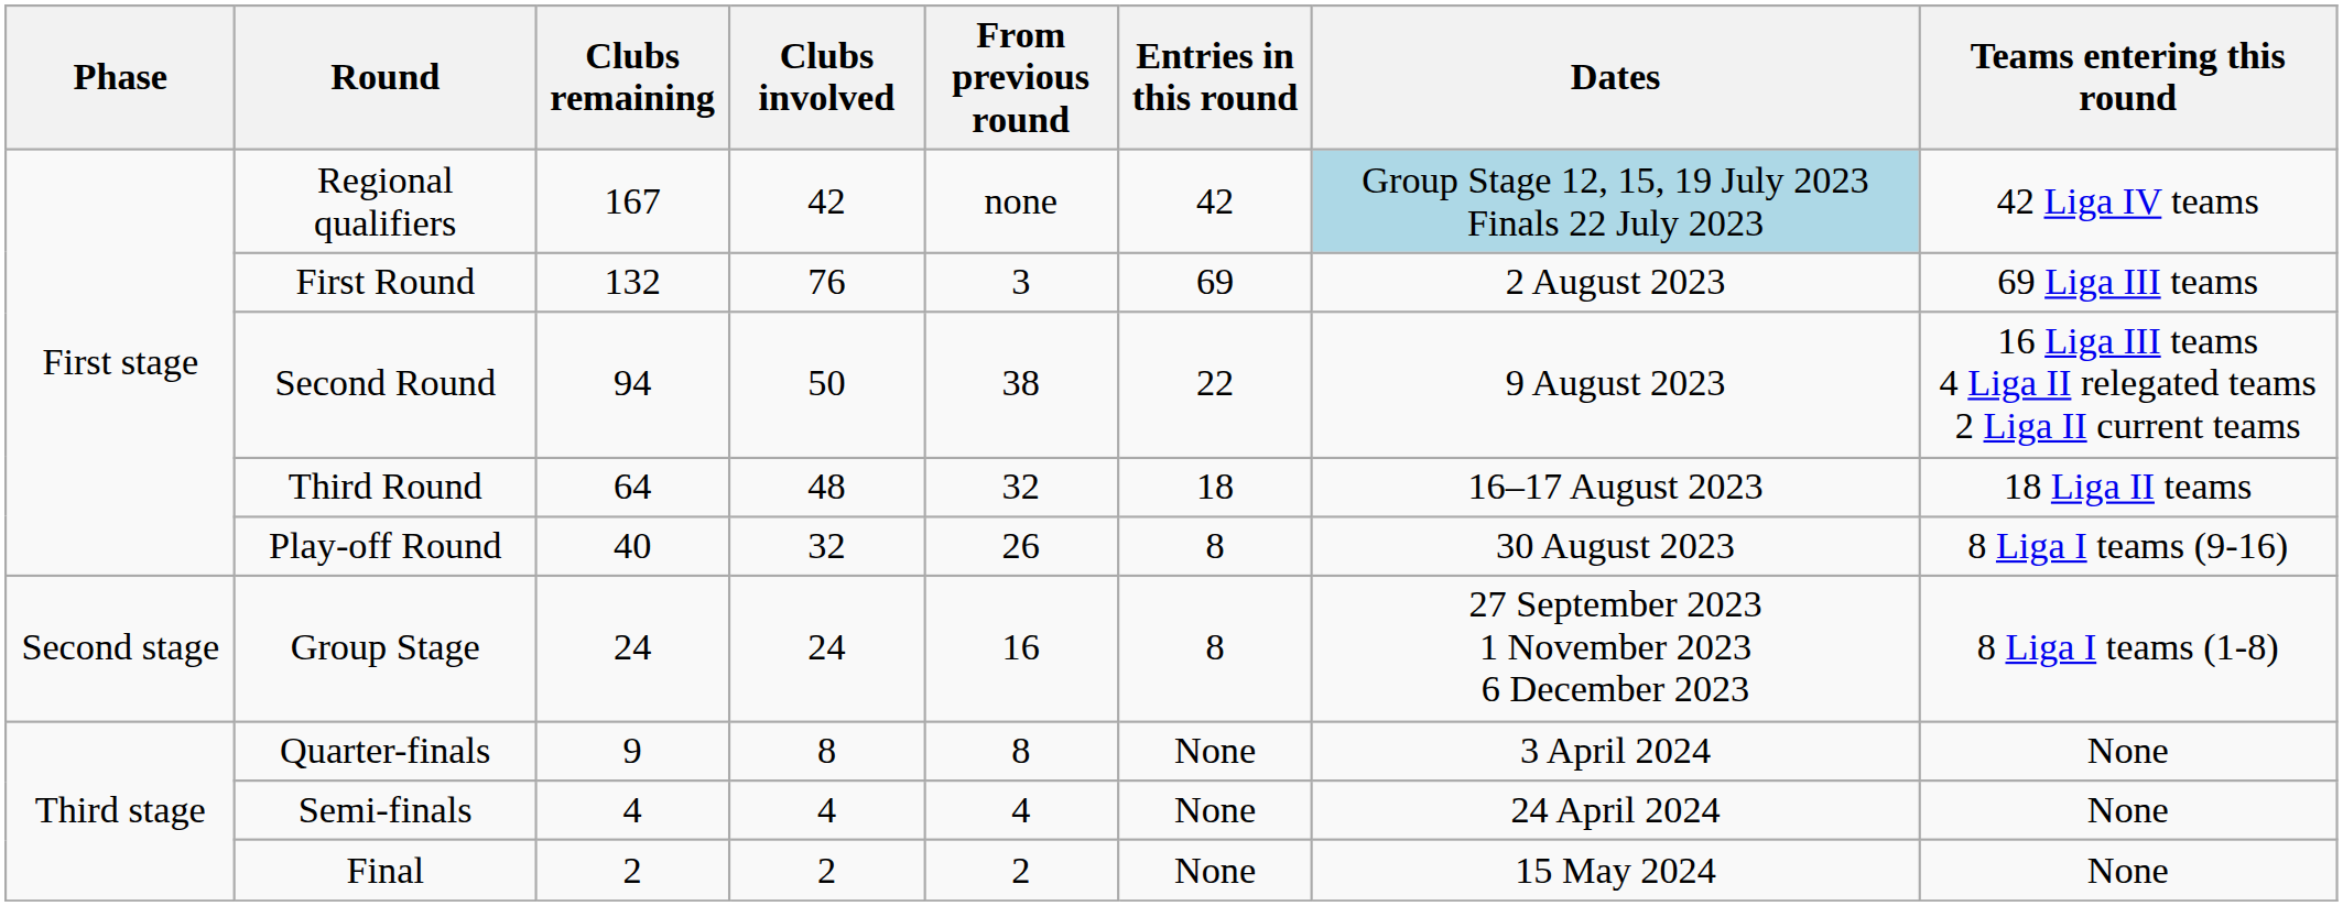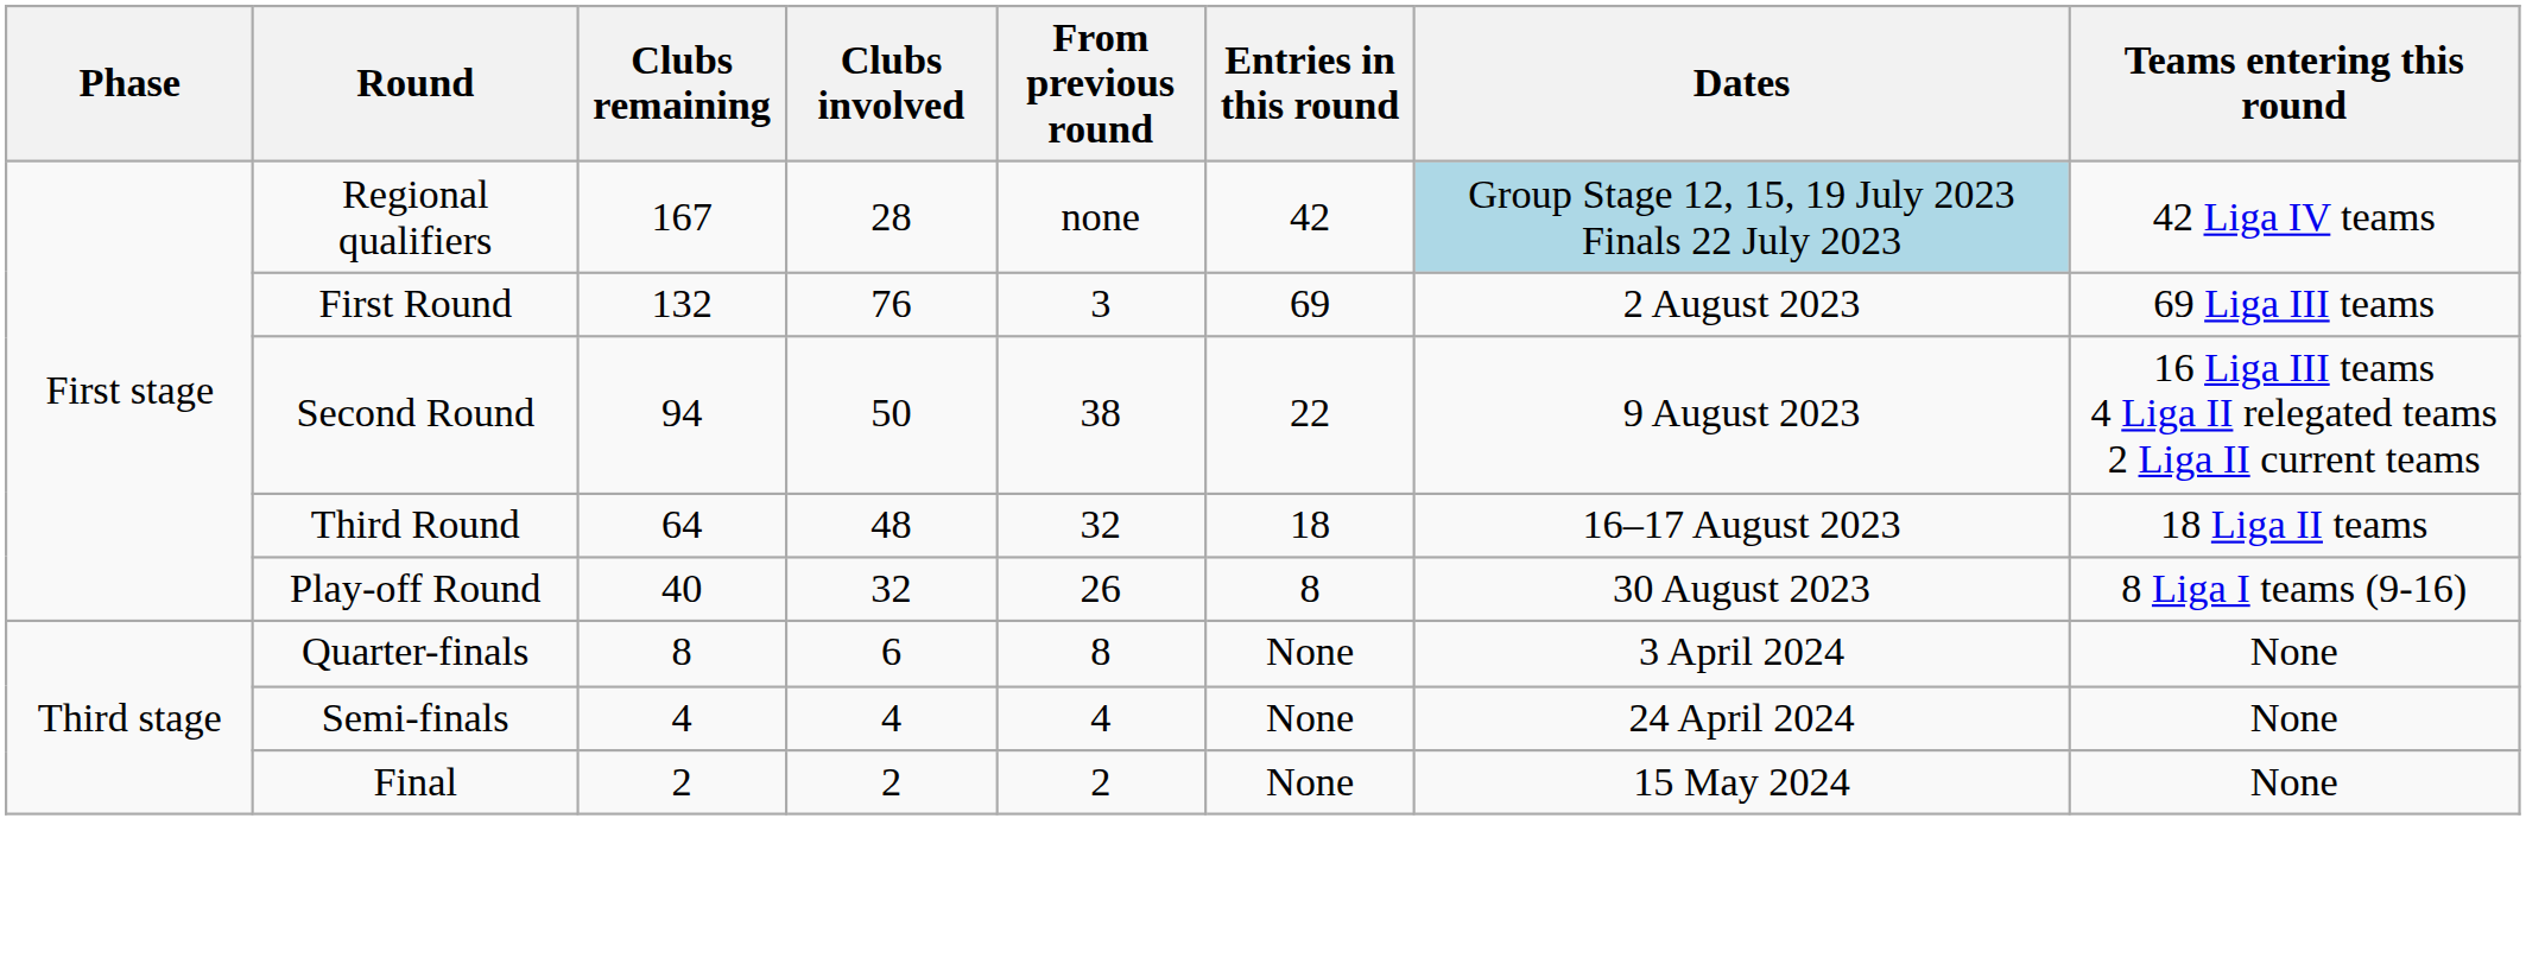Regional qualifiers | Clubs involved: 42 -> 28
- row: Second stage | Group Stage | 24 | 24 | 16 | 8 | 27 September 2023 1 November 2023 6 December 2023 | 8 Liga I teams (1-8)
Quarter-finals | Clubs remaining: 9 -> 8
Quarter-finals | Clubs involved: 8 -> 6
